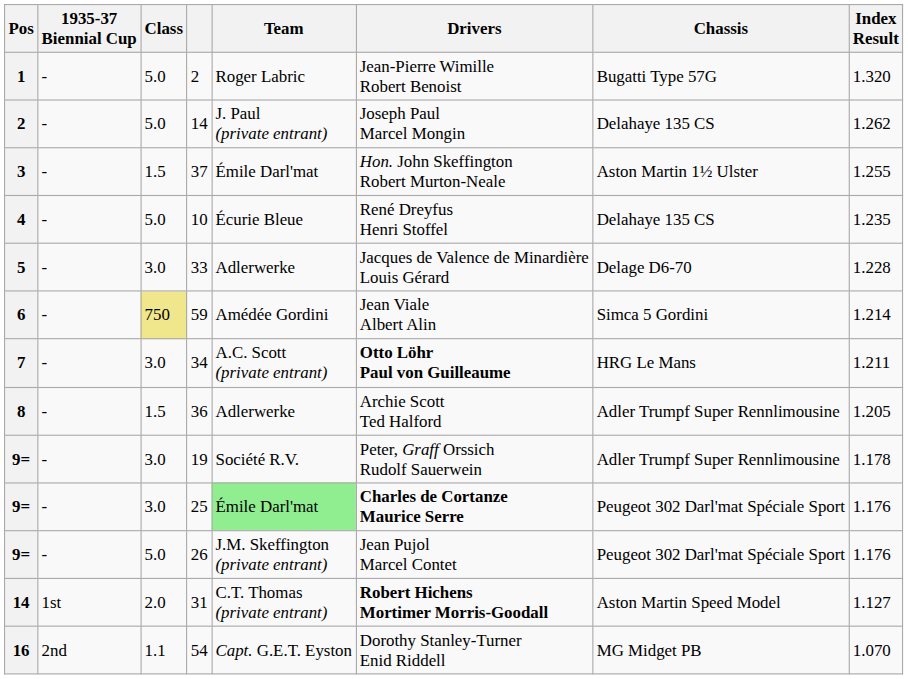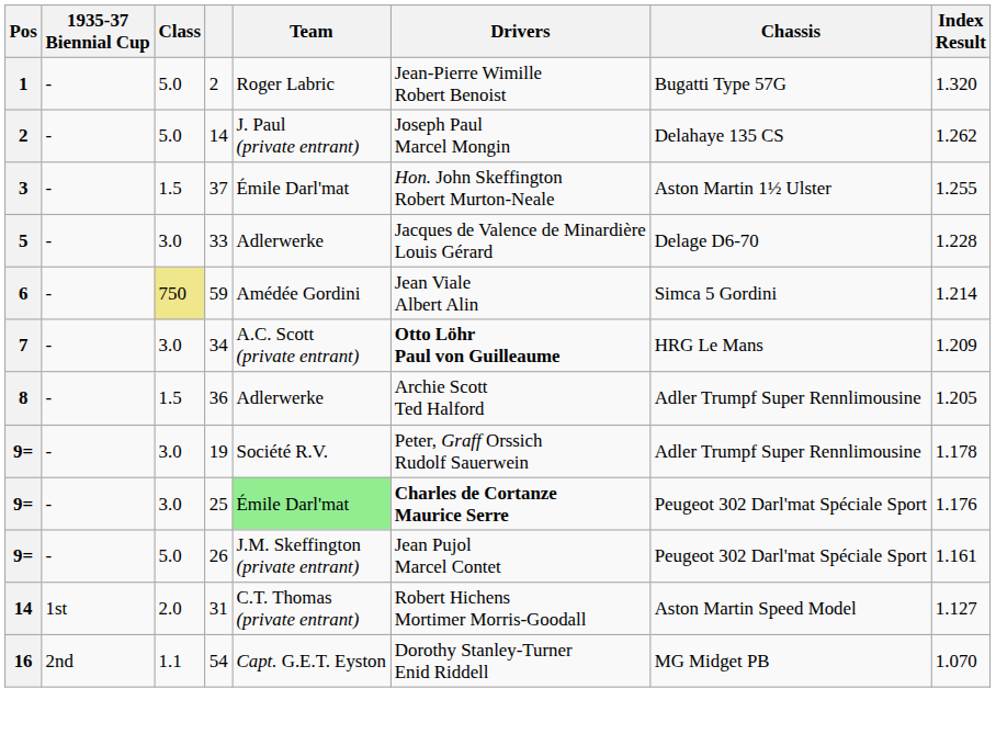- row: 4 | - | 5.0 | 10 | Écurie Bleue | René Dreyfus Henri Stoffel | Delahaye 135 CS | 1.235
34 | Index Result: 1.211 -> 1.209
26 | Index Result: 1.176 -> 1.161
31 | Drivers: bold -> normal
